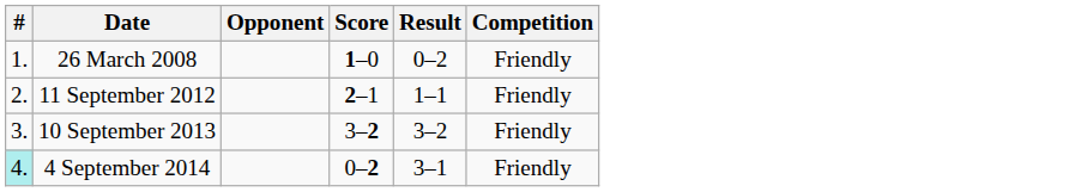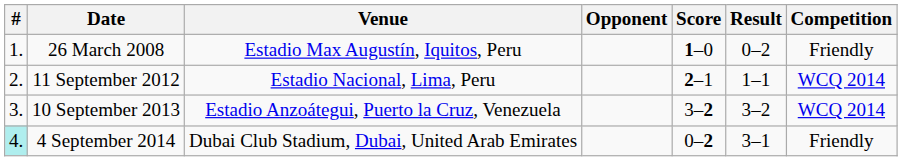+ column: Venue | Estadio Max Augustín, Iquitos, Peru | Estadio Nacional, Lima, Peru | Estadio Anzoátegui, Puerto la Cruz, Venezuela | Dubai Club Stadium, Dubai, United Arab Emirates
11 September 2012 | Competition: Friendly -> WCQ 2014
10 September 2013 | Competition: Friendly -> WCQ 2014
